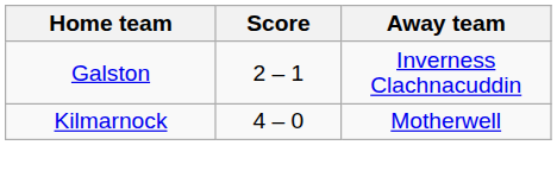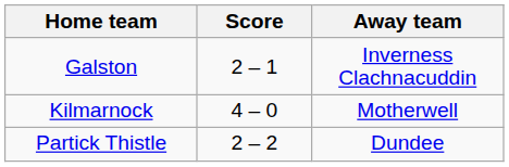+ row: Partick Thistle | 2 – 2 | Dundee
